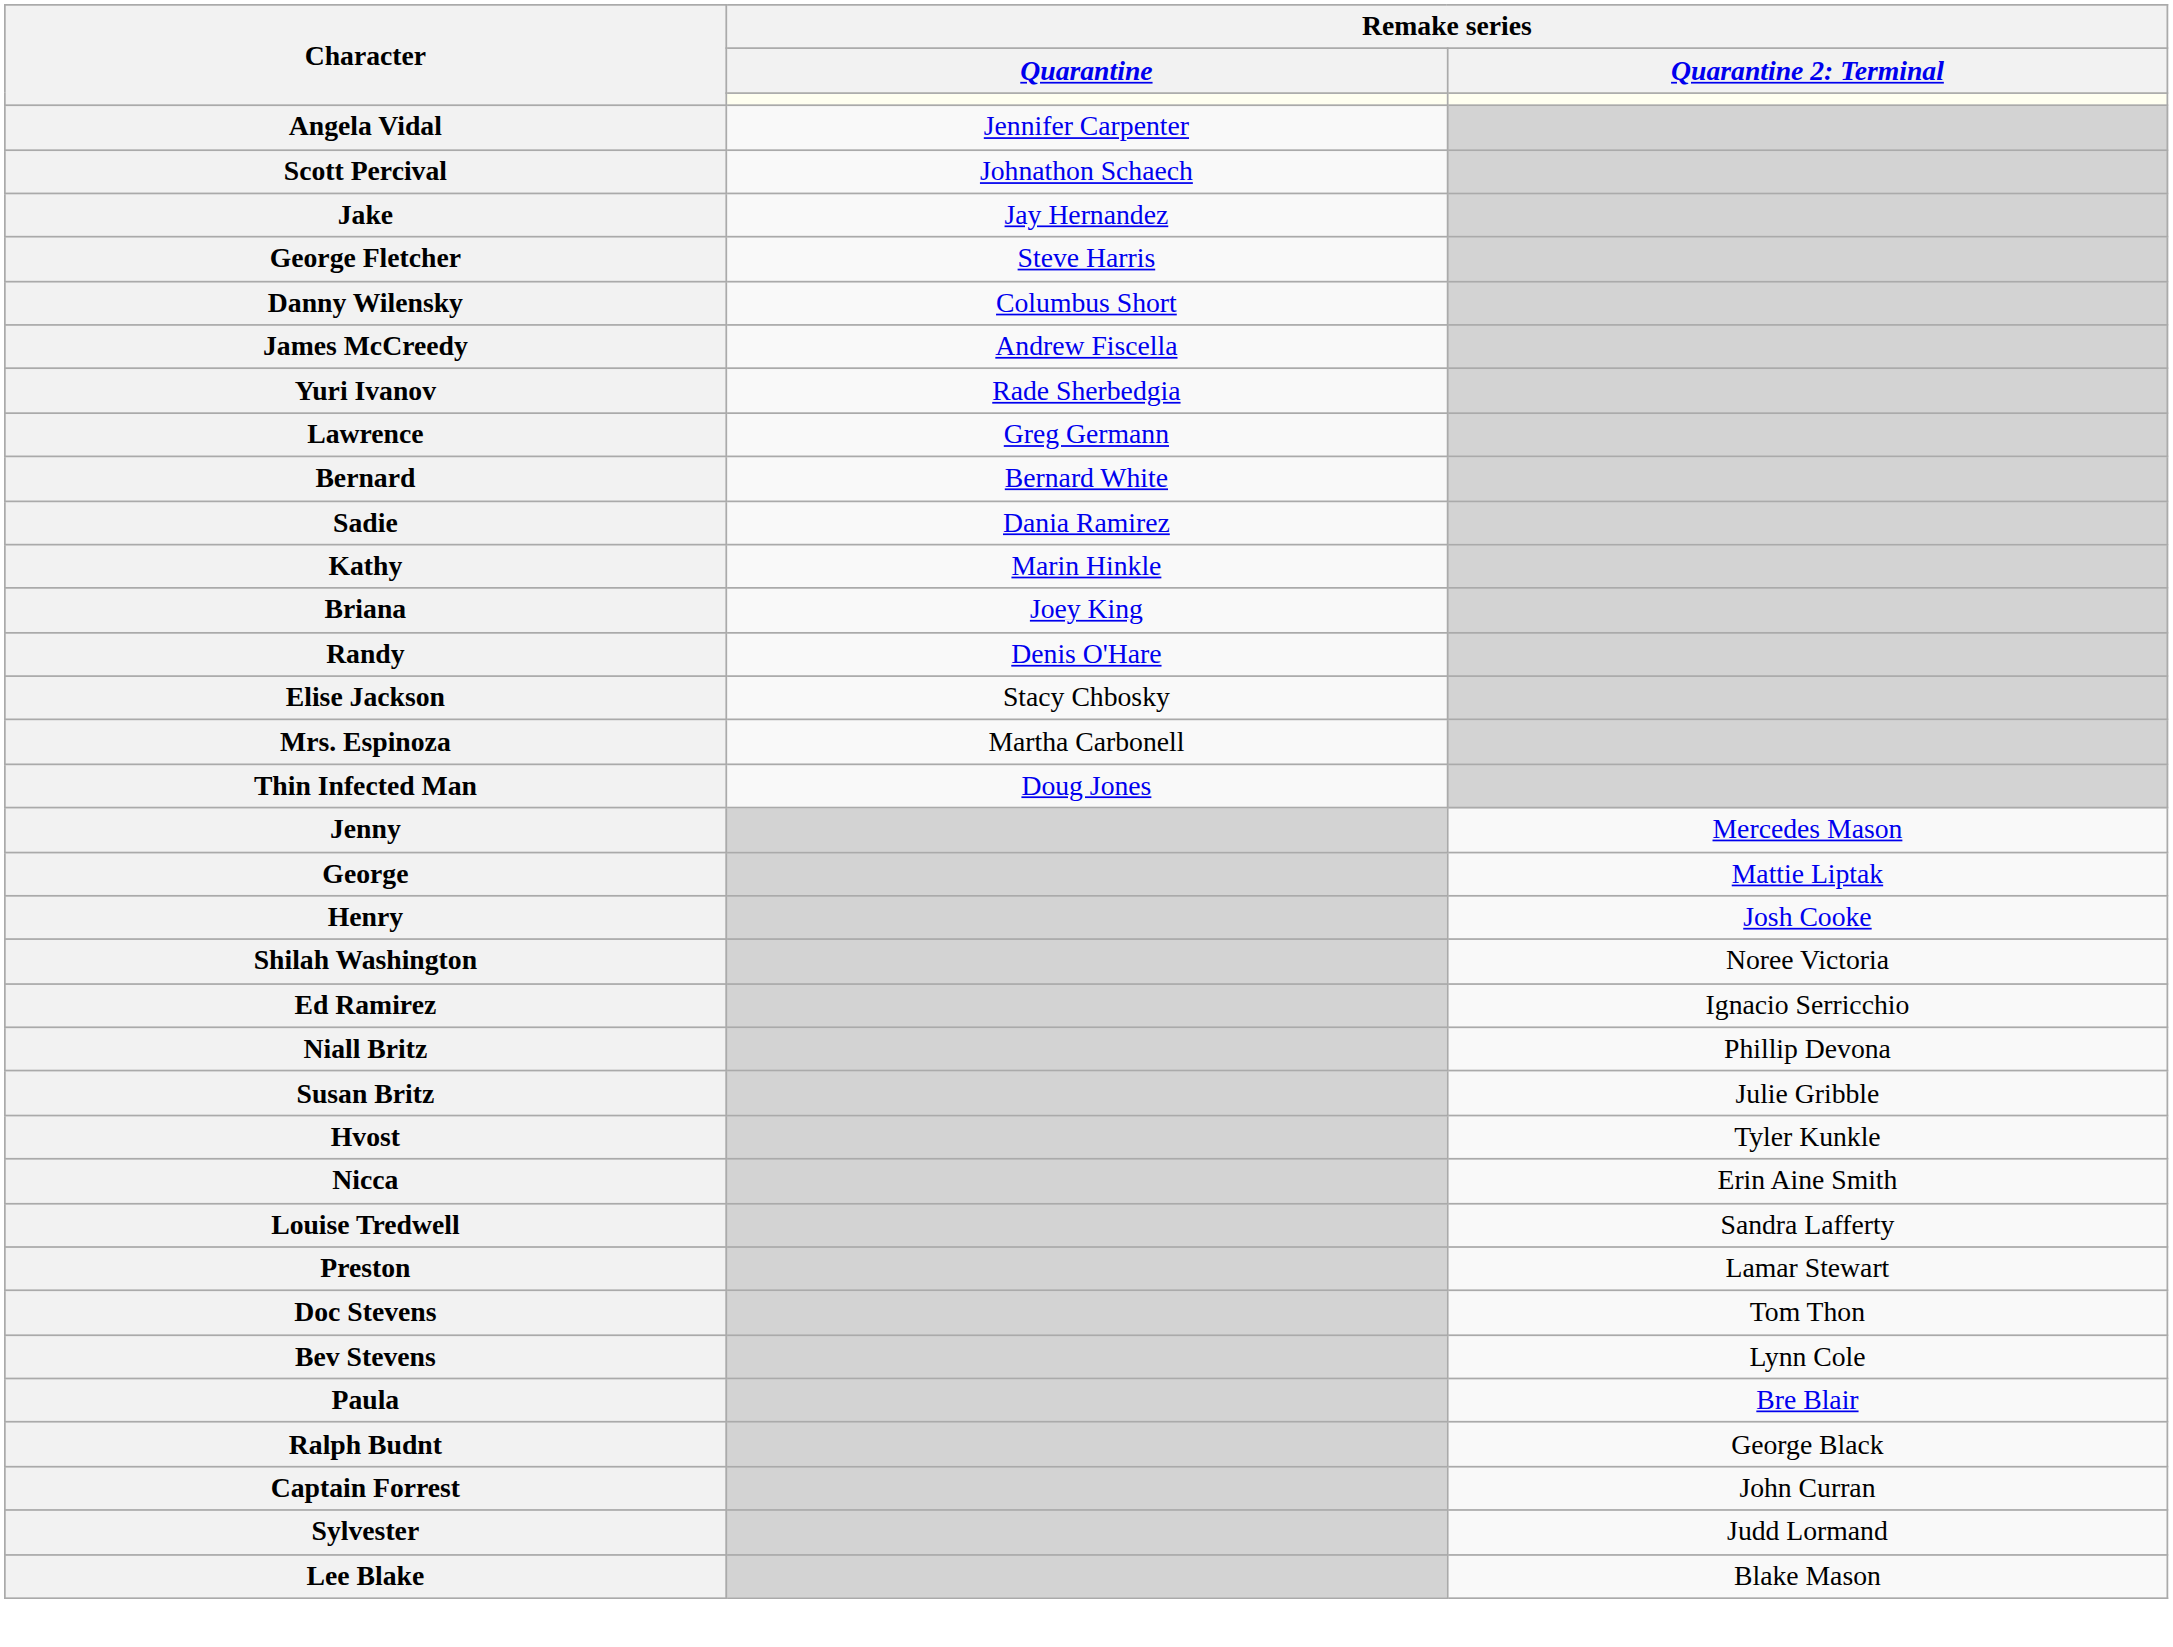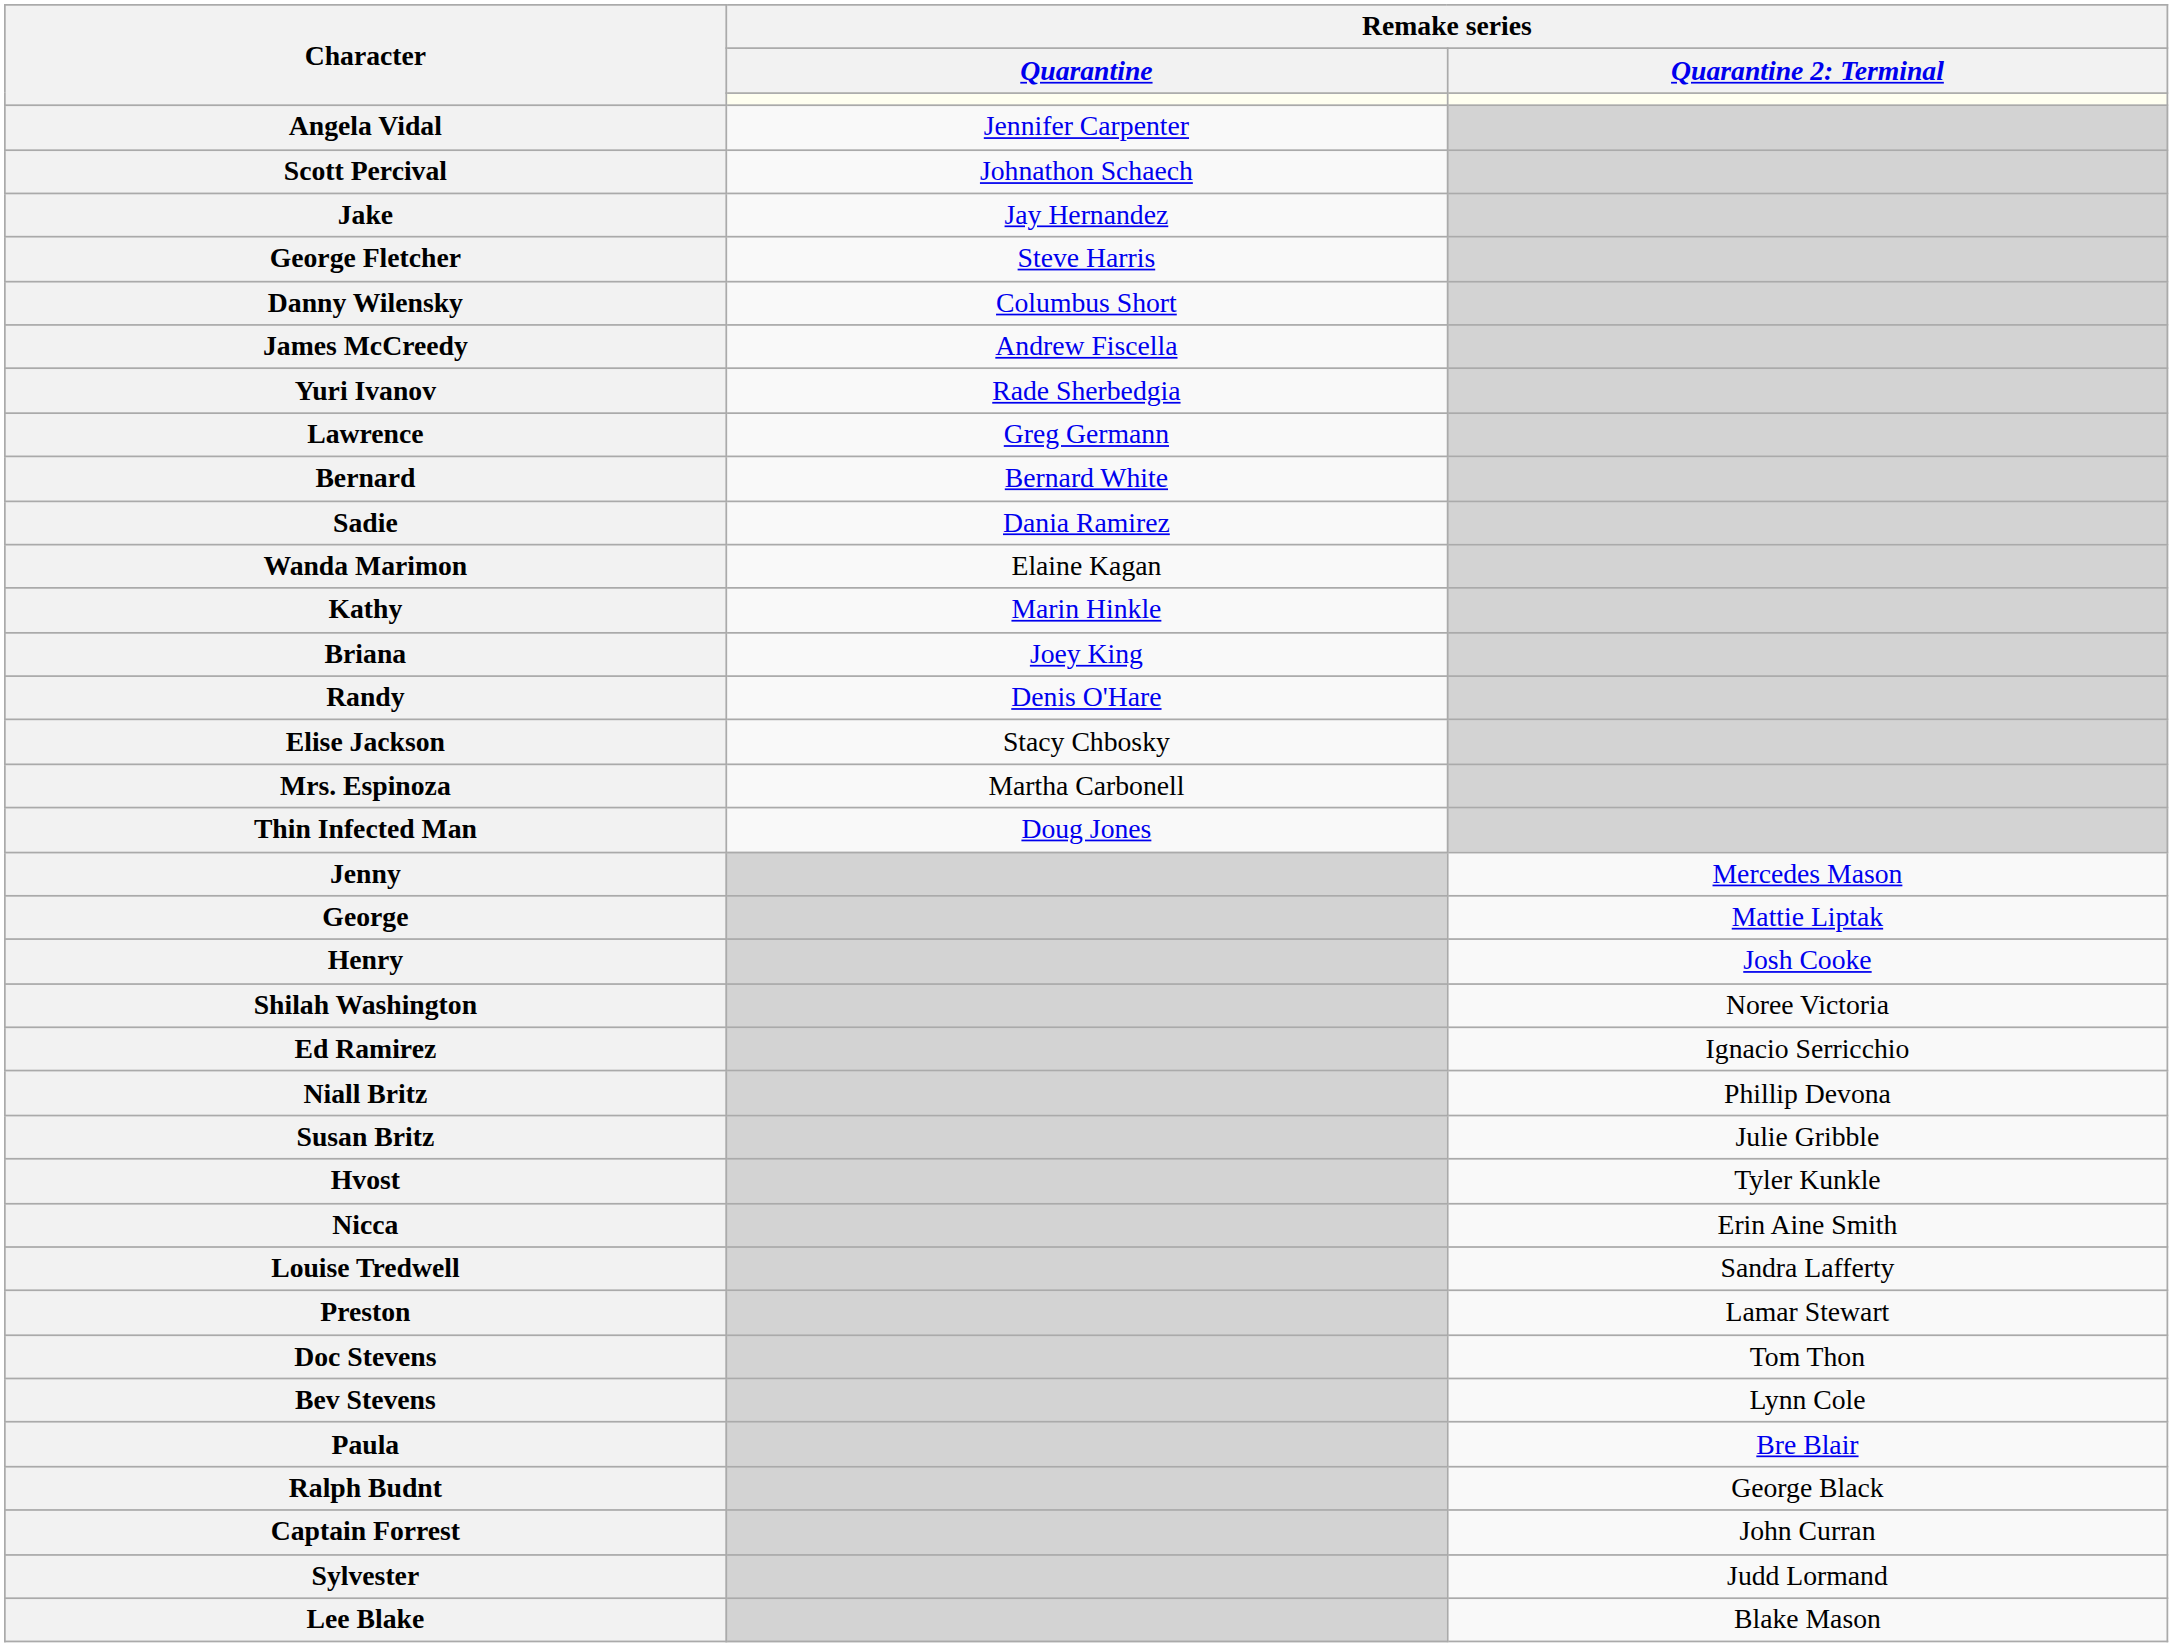+ row: Wanda Marimon | Elaine Kagan
